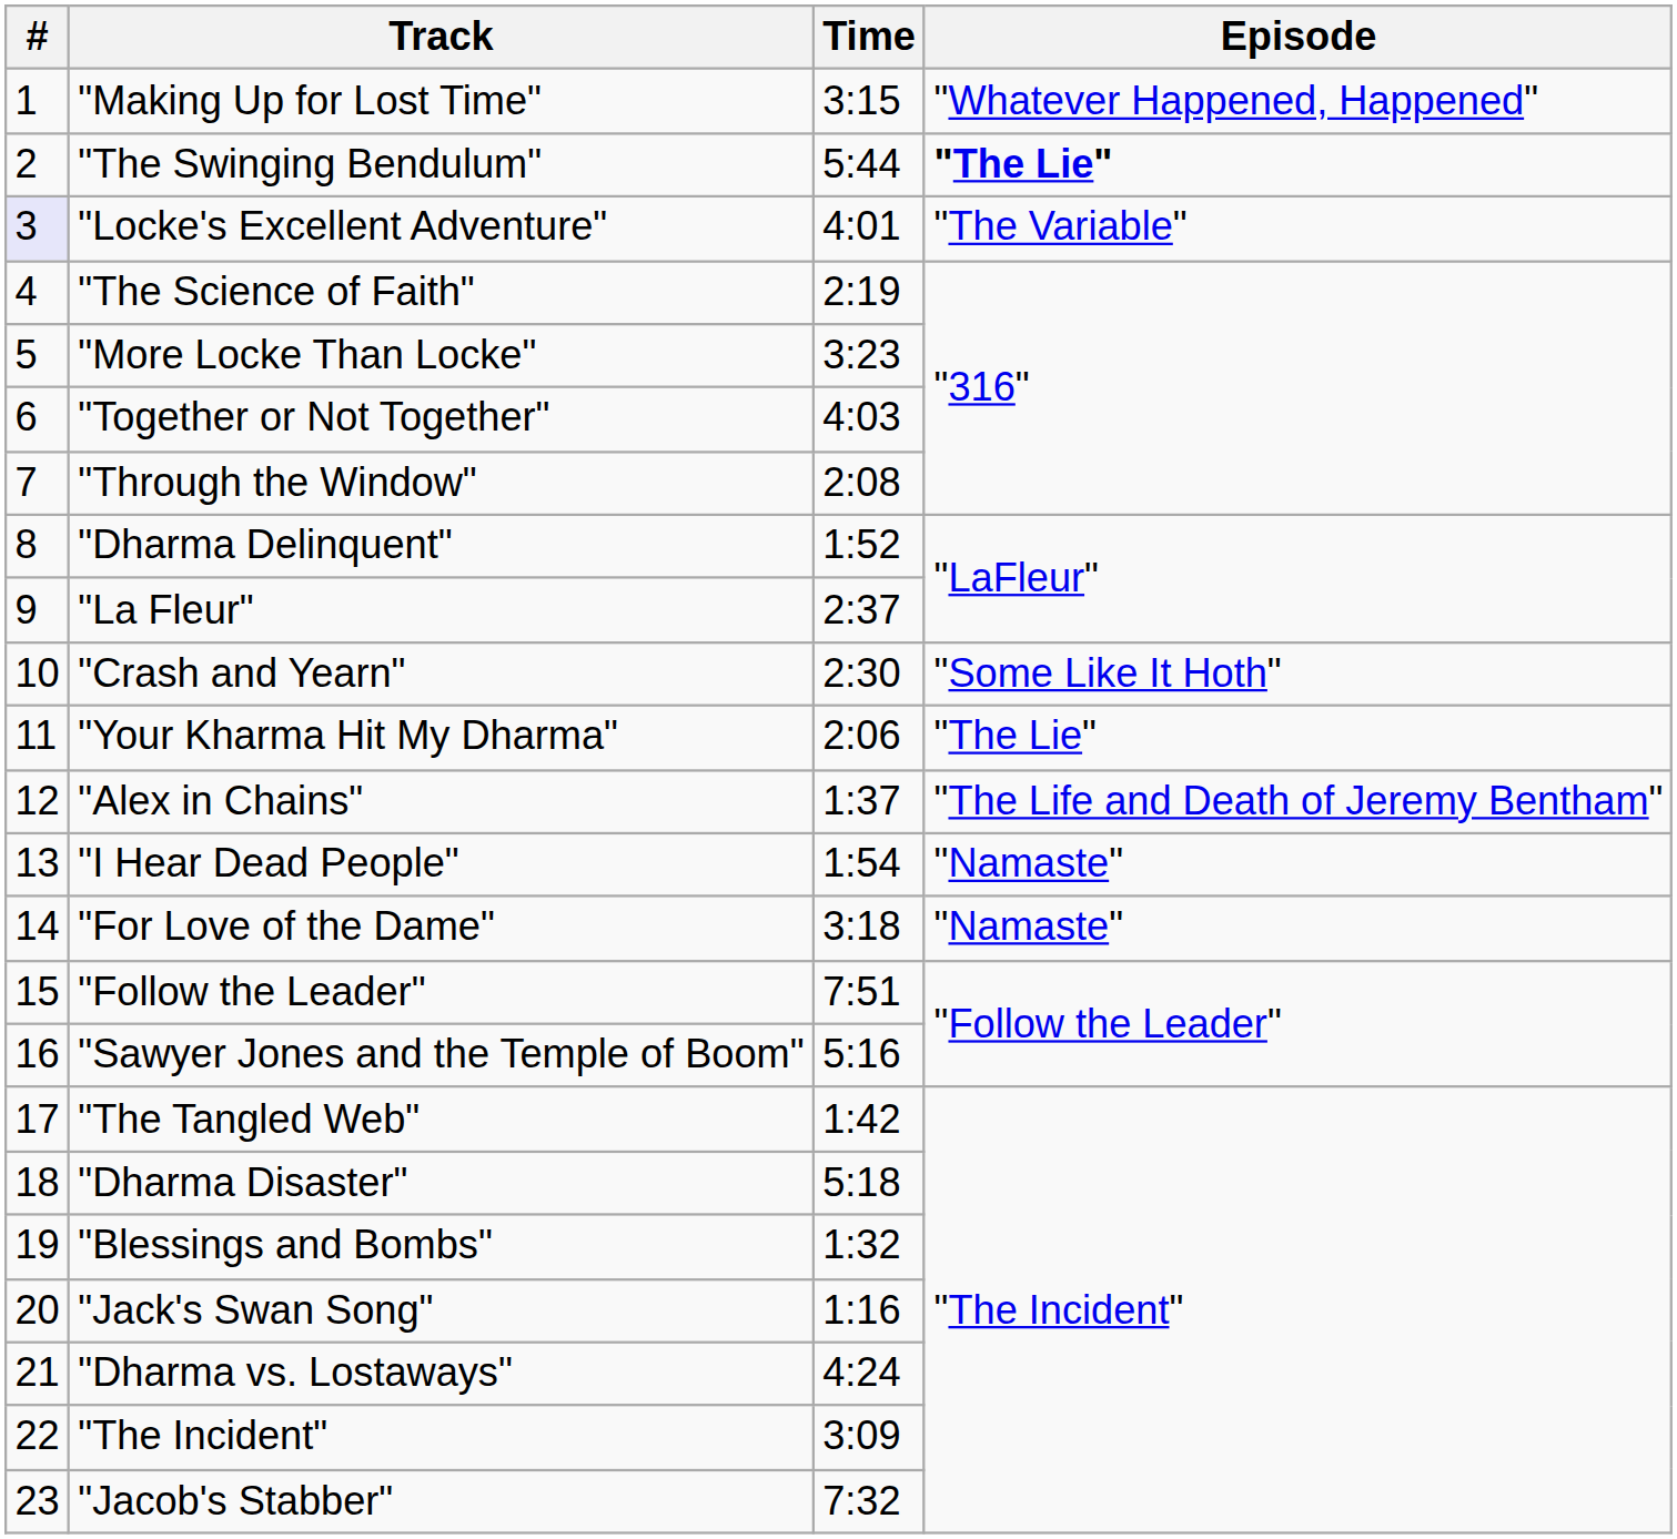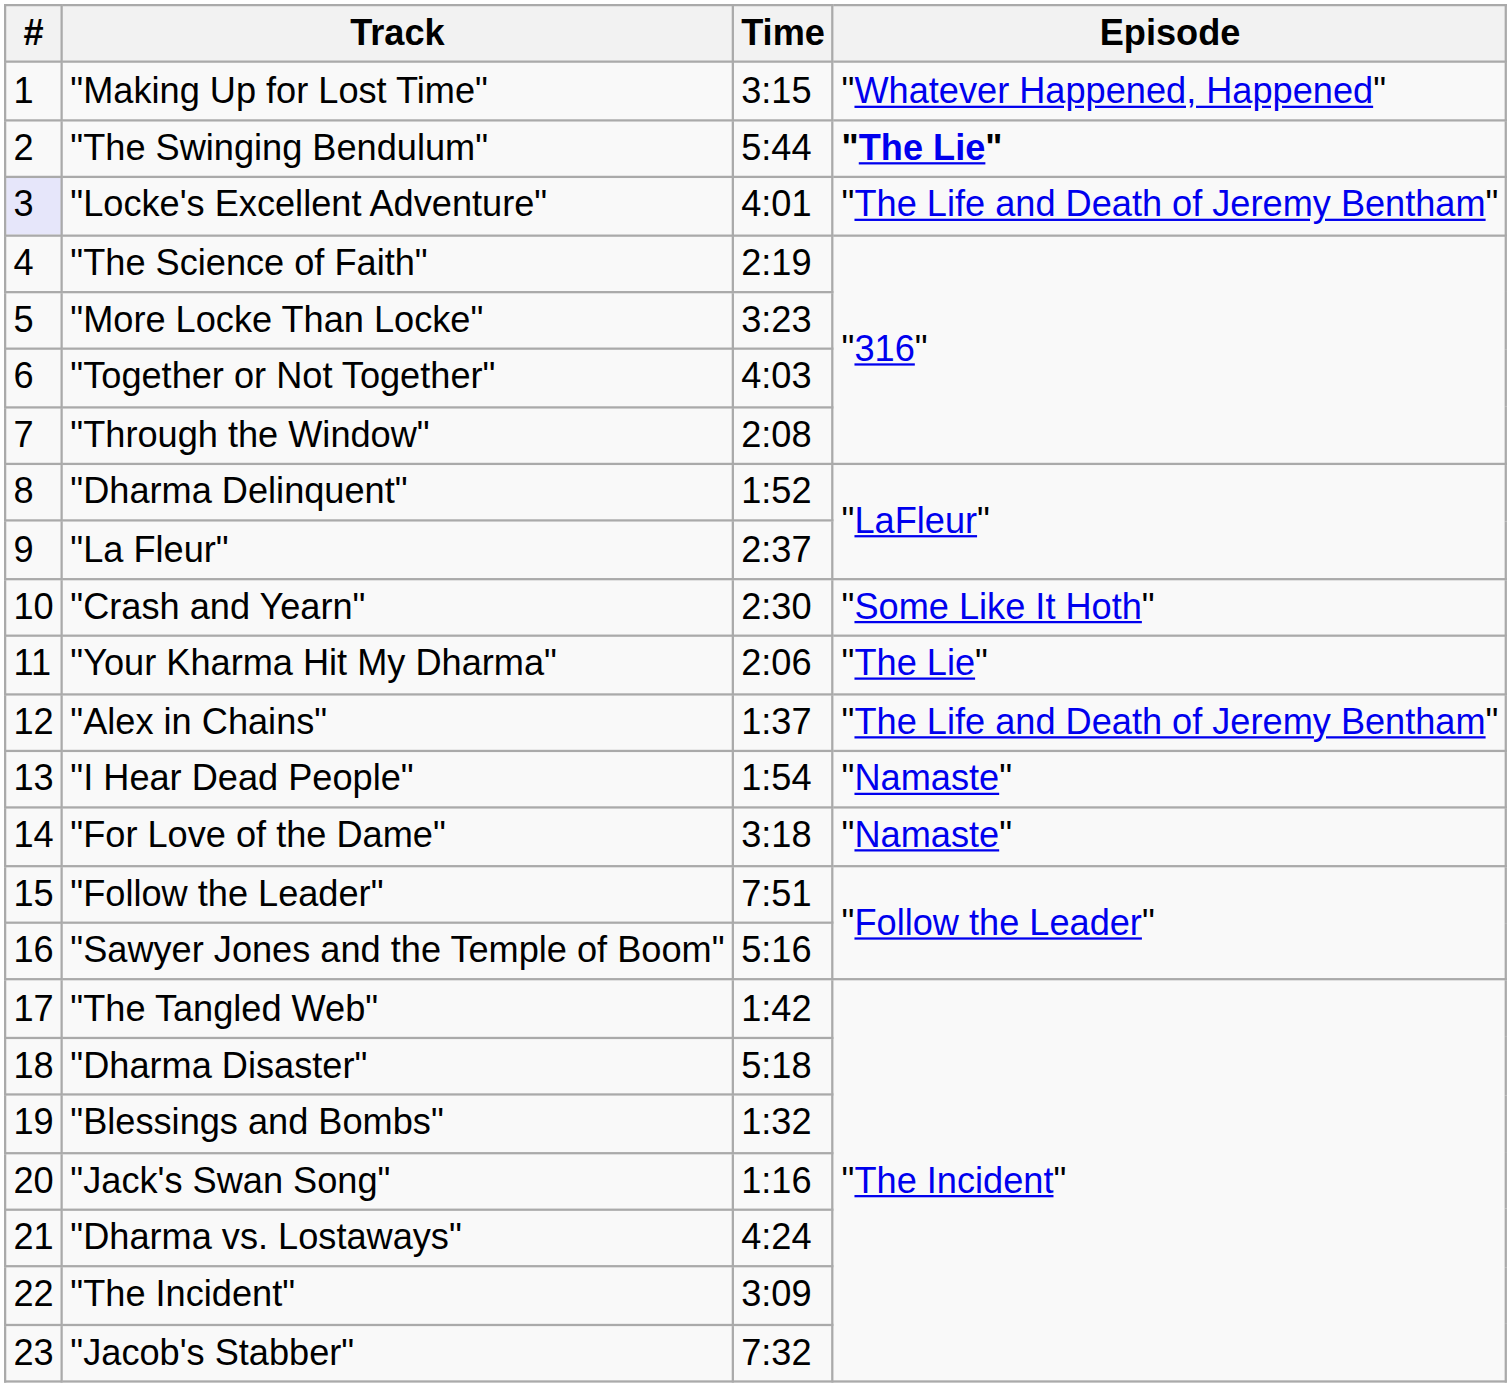"Locke's Excellent Adventure" | Episode: "The Variable" -> "The Life and Death of Jeremy Bentham"
